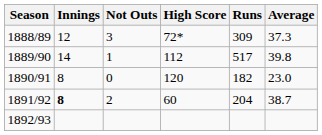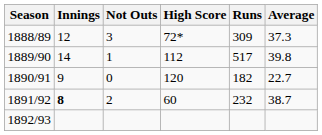1890/91 | Innings: 8 -> 9
1890/91 | Average: 23.0 -> 22.7
1891/92 | Runs: 204 -> 232
